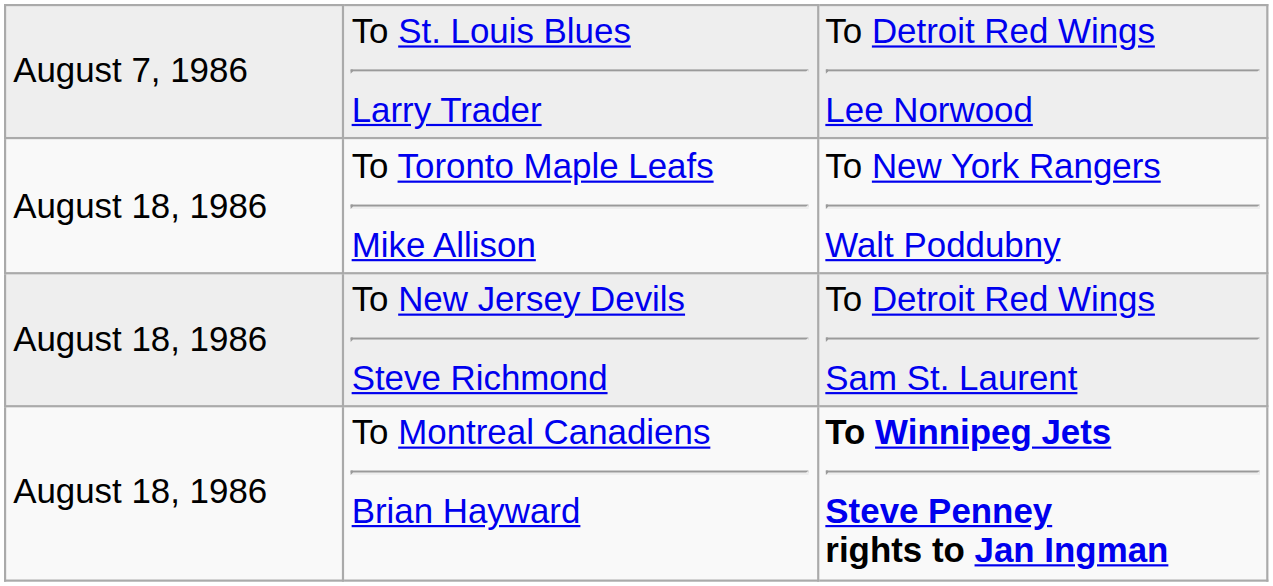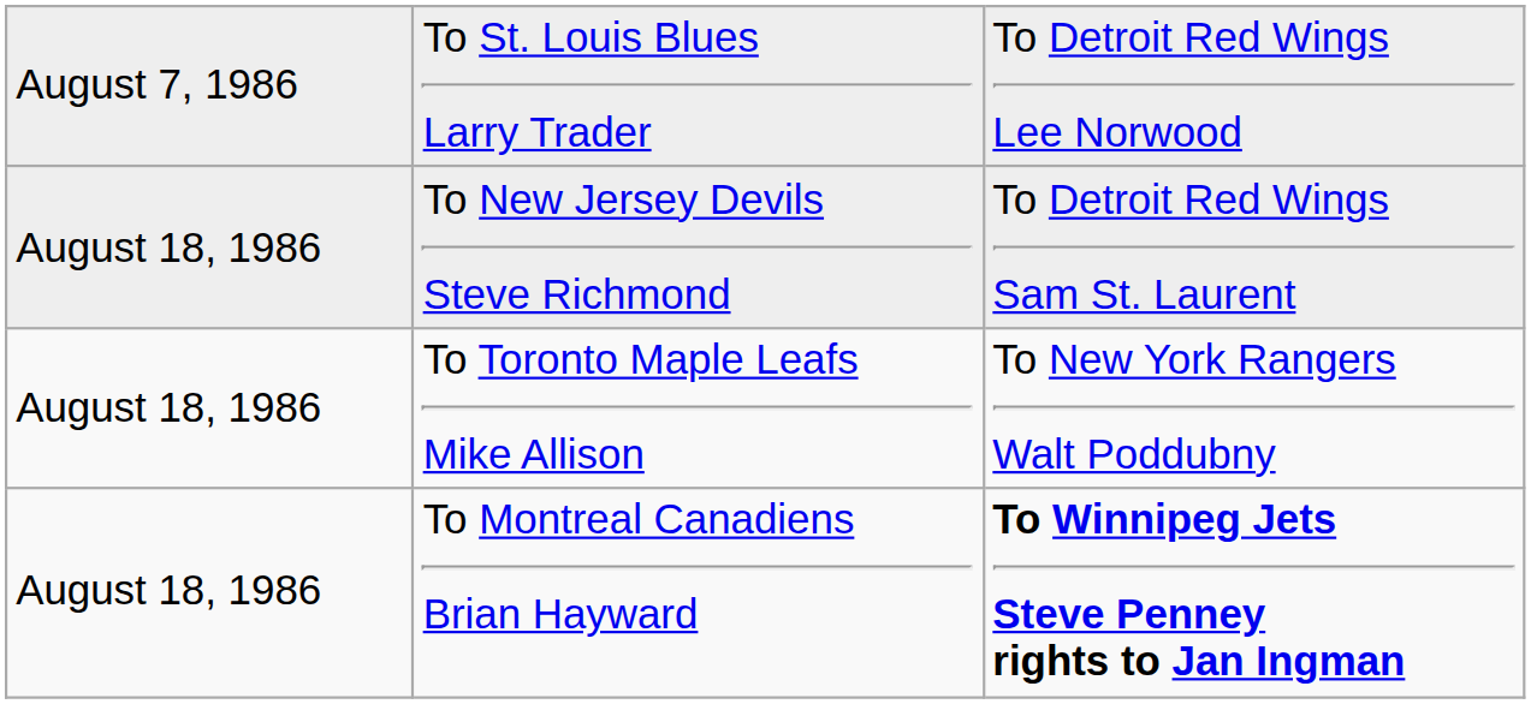rows swapped: To Toronto Maple Leafs Mike Allison <-> To New Jersey Devils Steve Richmond
